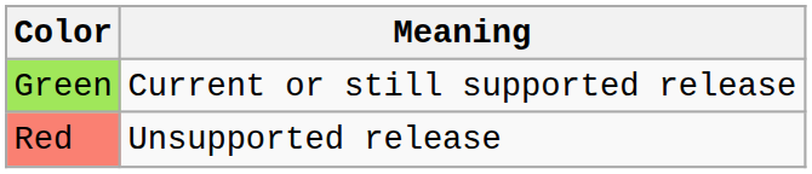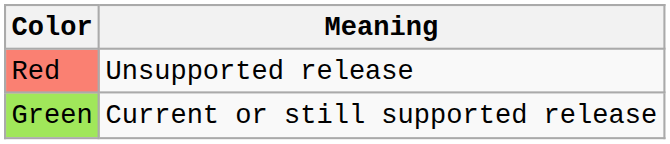rows swapped: Red <-> Green
